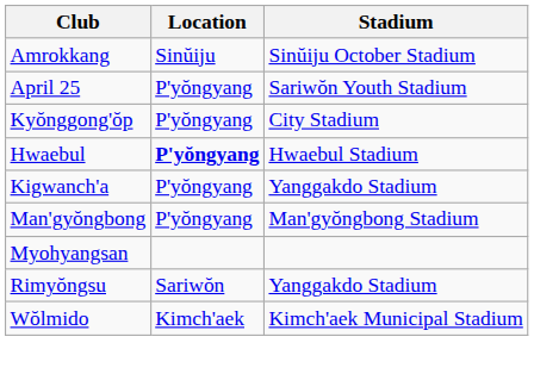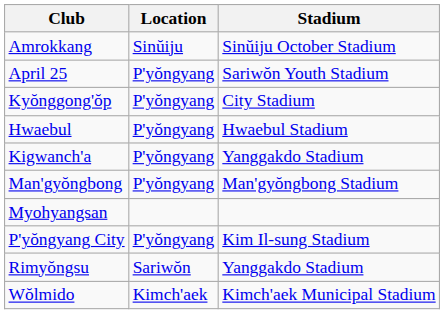Hwaebul | Location: bold -> normal
+ row: P'yŏngyang City | P'yŏngyang | Kim Il-sung Stadium
